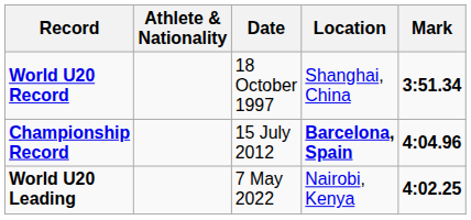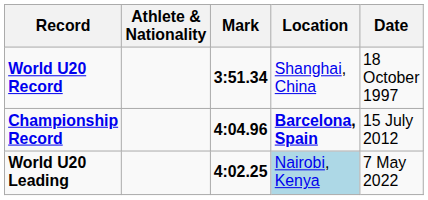columns swapped: Mark <-> Date
World U20 Leading | Location: no background -> lightblue background
